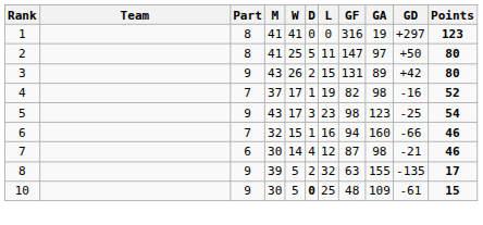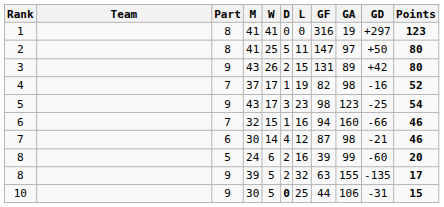+ row: 8 | 5 | 24 | 6 | 2 | 16 | 39 | 99 | -60 | 20
10 | GF: 48 -> 44
10 | GA: 109 -> 106
10 | GD: -61 -> -31
